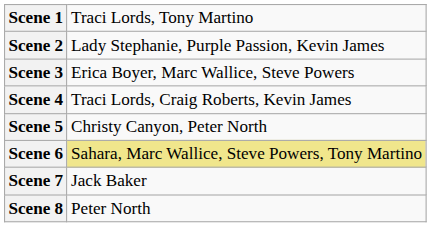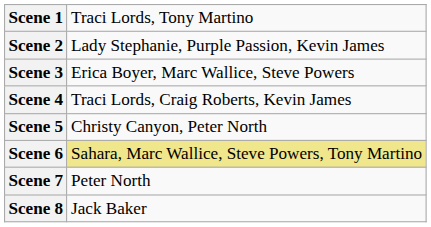Scene 7 | column 2: Jack Baker -> Peter North
Scene 8 | column 2: Peter North -> Jack Baker
